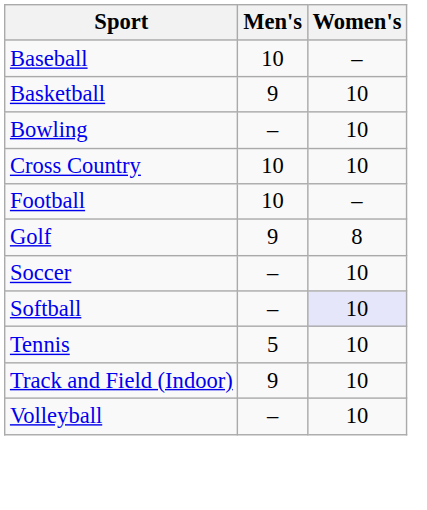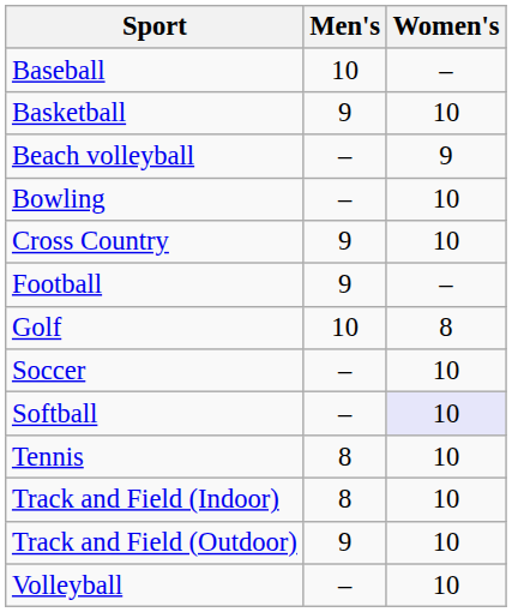+ row: Beach volleyball | – | 9
Cross Country | Men's: 10 -> 9
Football | Men's: 10 -> 9
Golf | Men's: 9 -> 10
Tennis | Men's: 5 -> 8
Track and Field (Indoor) | Men's: 9 -> 8
+ row: Track and Field (Outdoor) | 9 | 10
